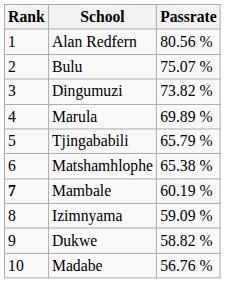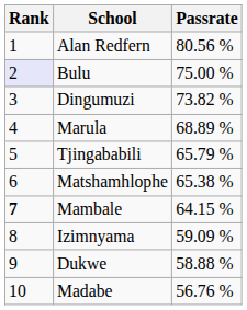Bulu | Rank: no background -> lavender background
Bulu | Passrate: 75.07 % -> 75.00 %
Marula | Passrate: 69.89 % -> 68.89 %
Mambale | Passrate: 60.19 % -> 64.15 %
Dukwe | Passrate: 58.82 % -> 58.88 %
